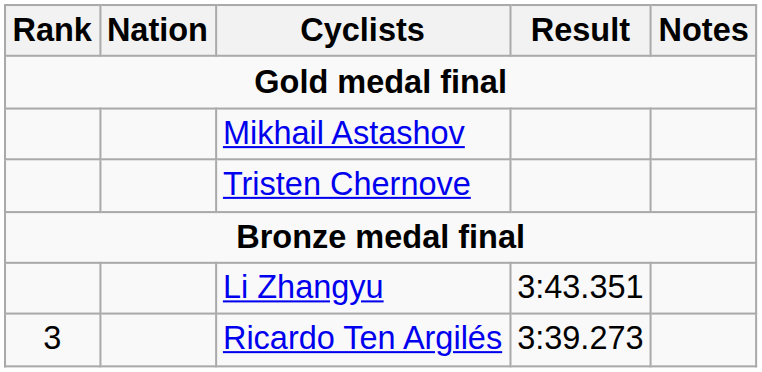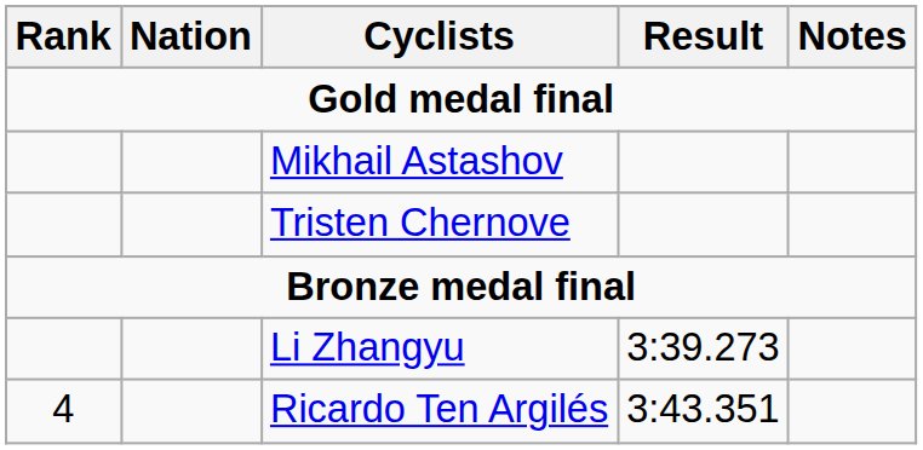Li Zhangyu | Result: 3:43.351 -> 3:39.273
Ricardo Ten Argilés | Rank: 3 -> 4
Ricardo Ten Argilés | Result: 3:39.273 -> 3:43.351
